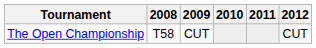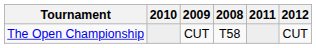columns swapped: 2008 <-> 2010
